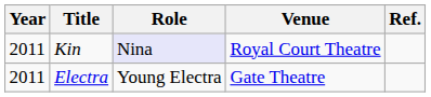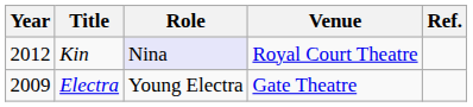Kin | Year: 2011 -> 2012
Electra | Year: 2011 -> 2009
